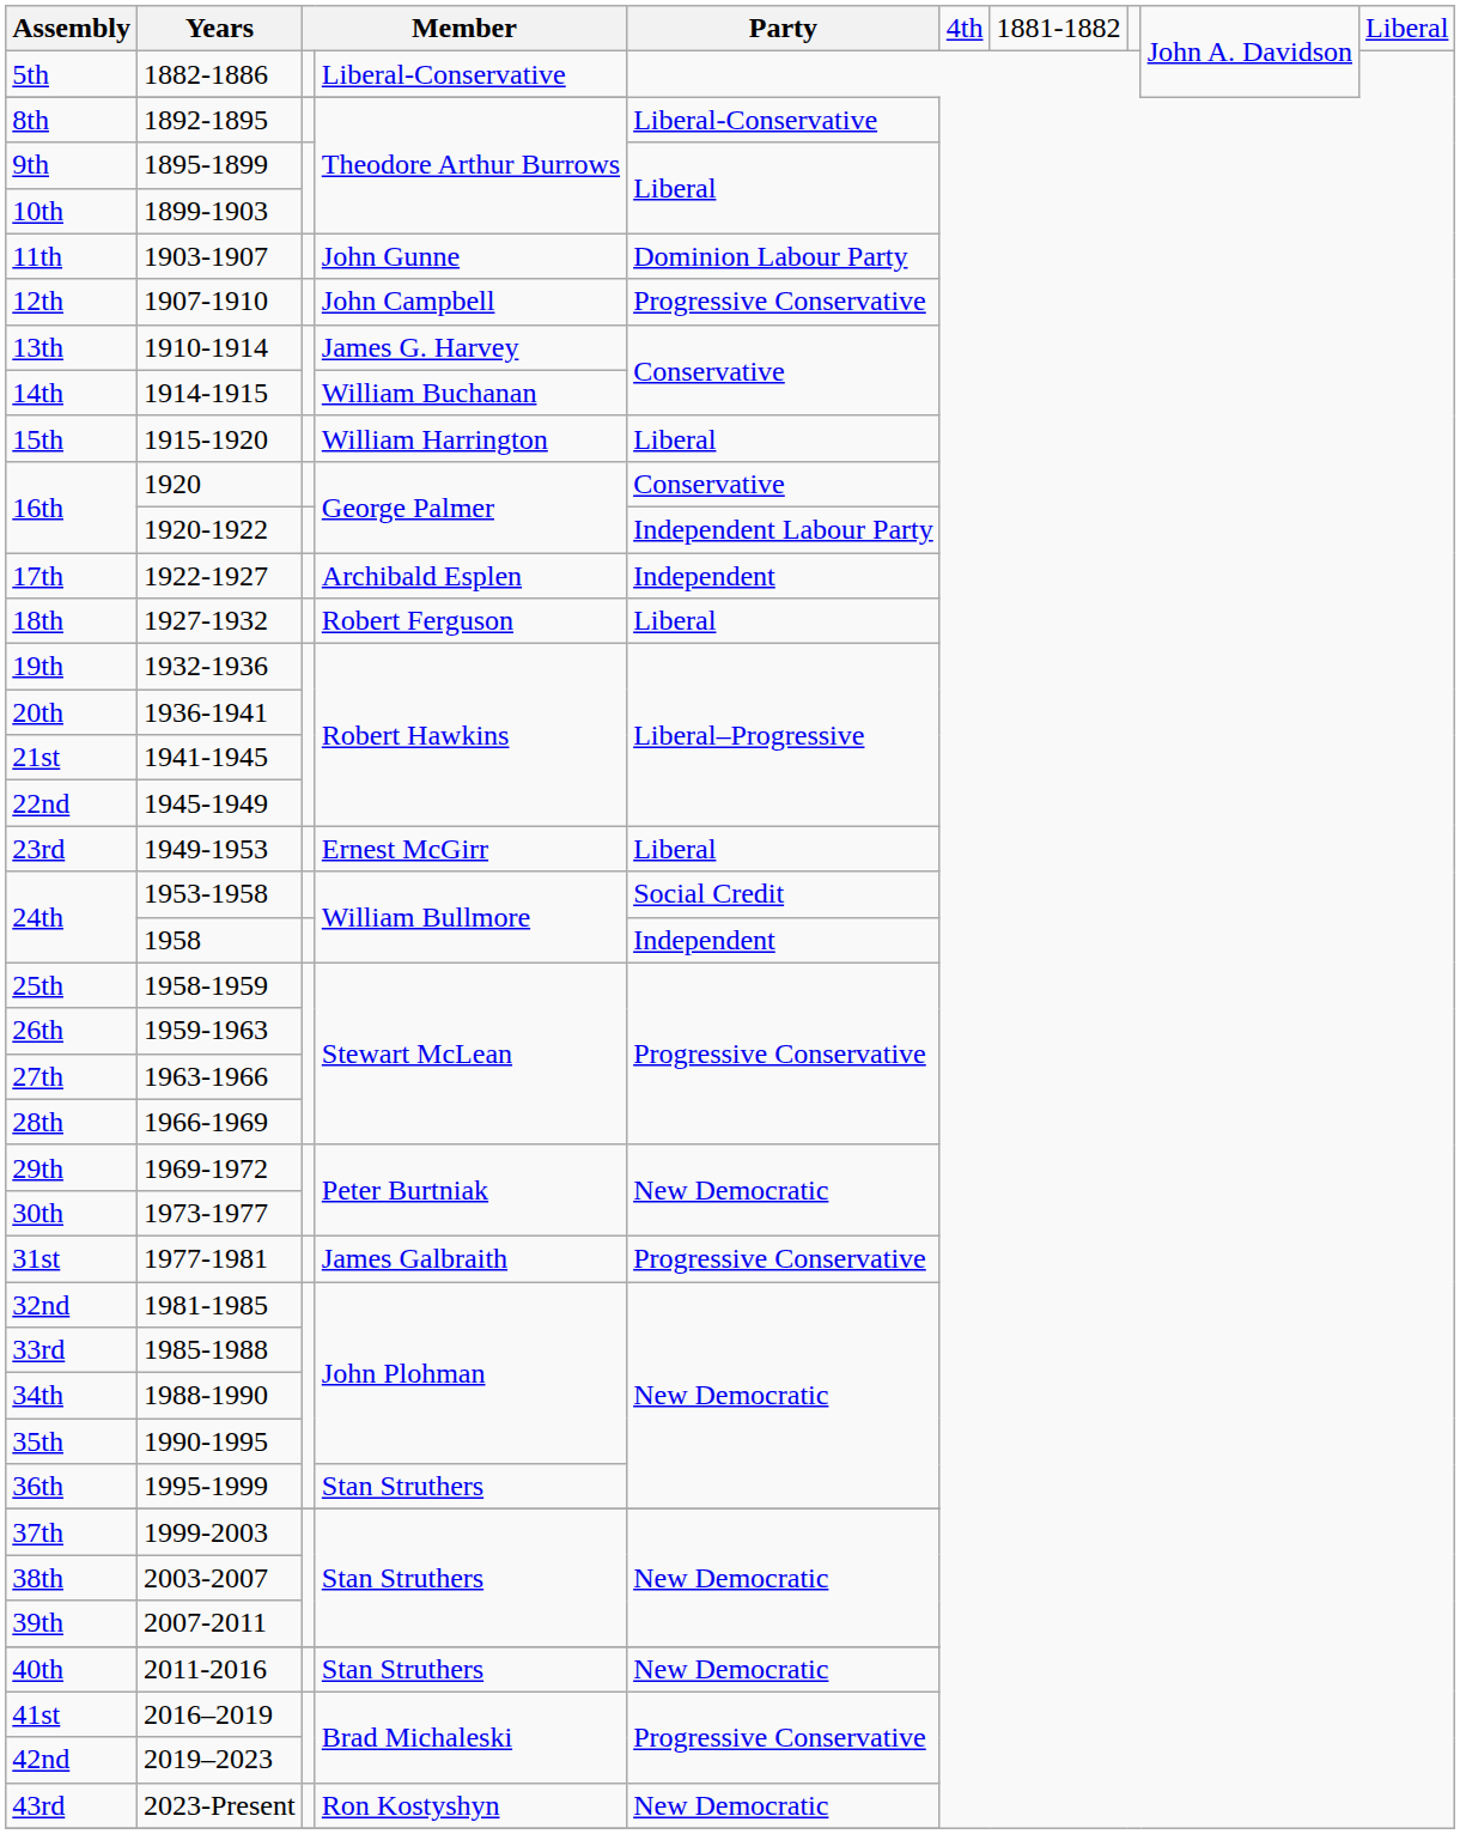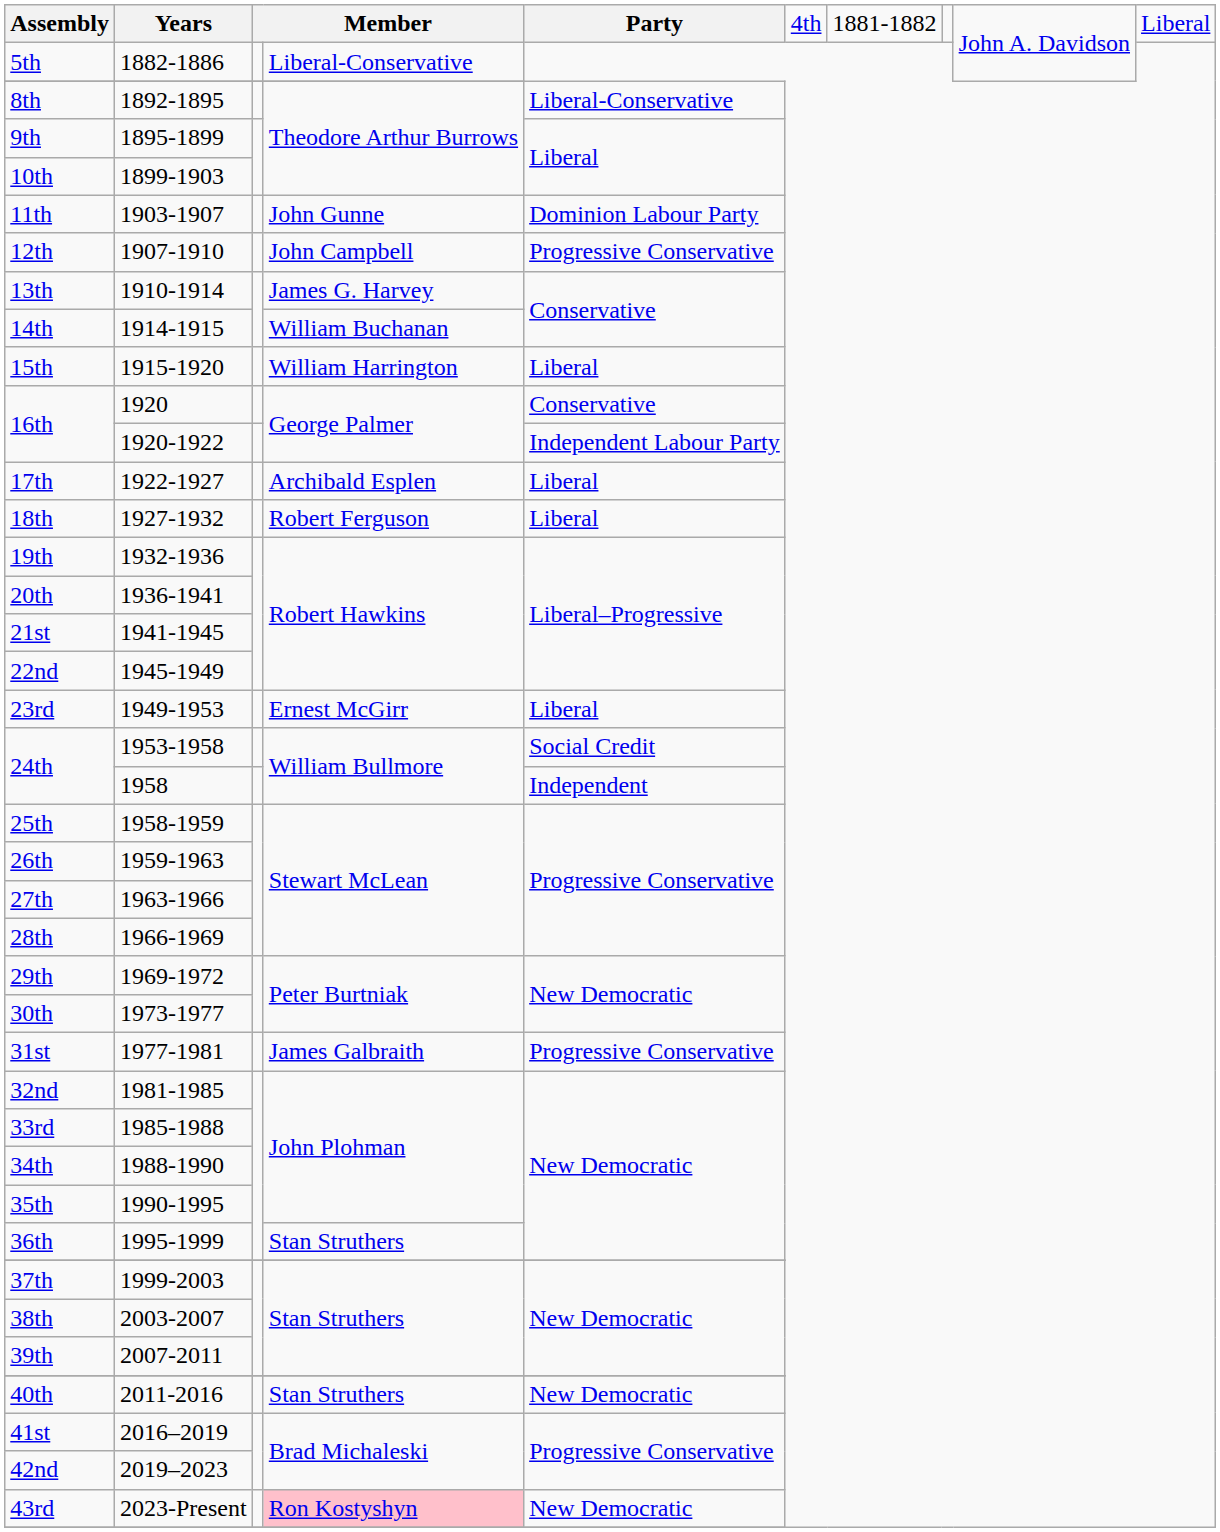17th | column 5: Independent -> Liberal
43rd | column 4: no background -> pink background
